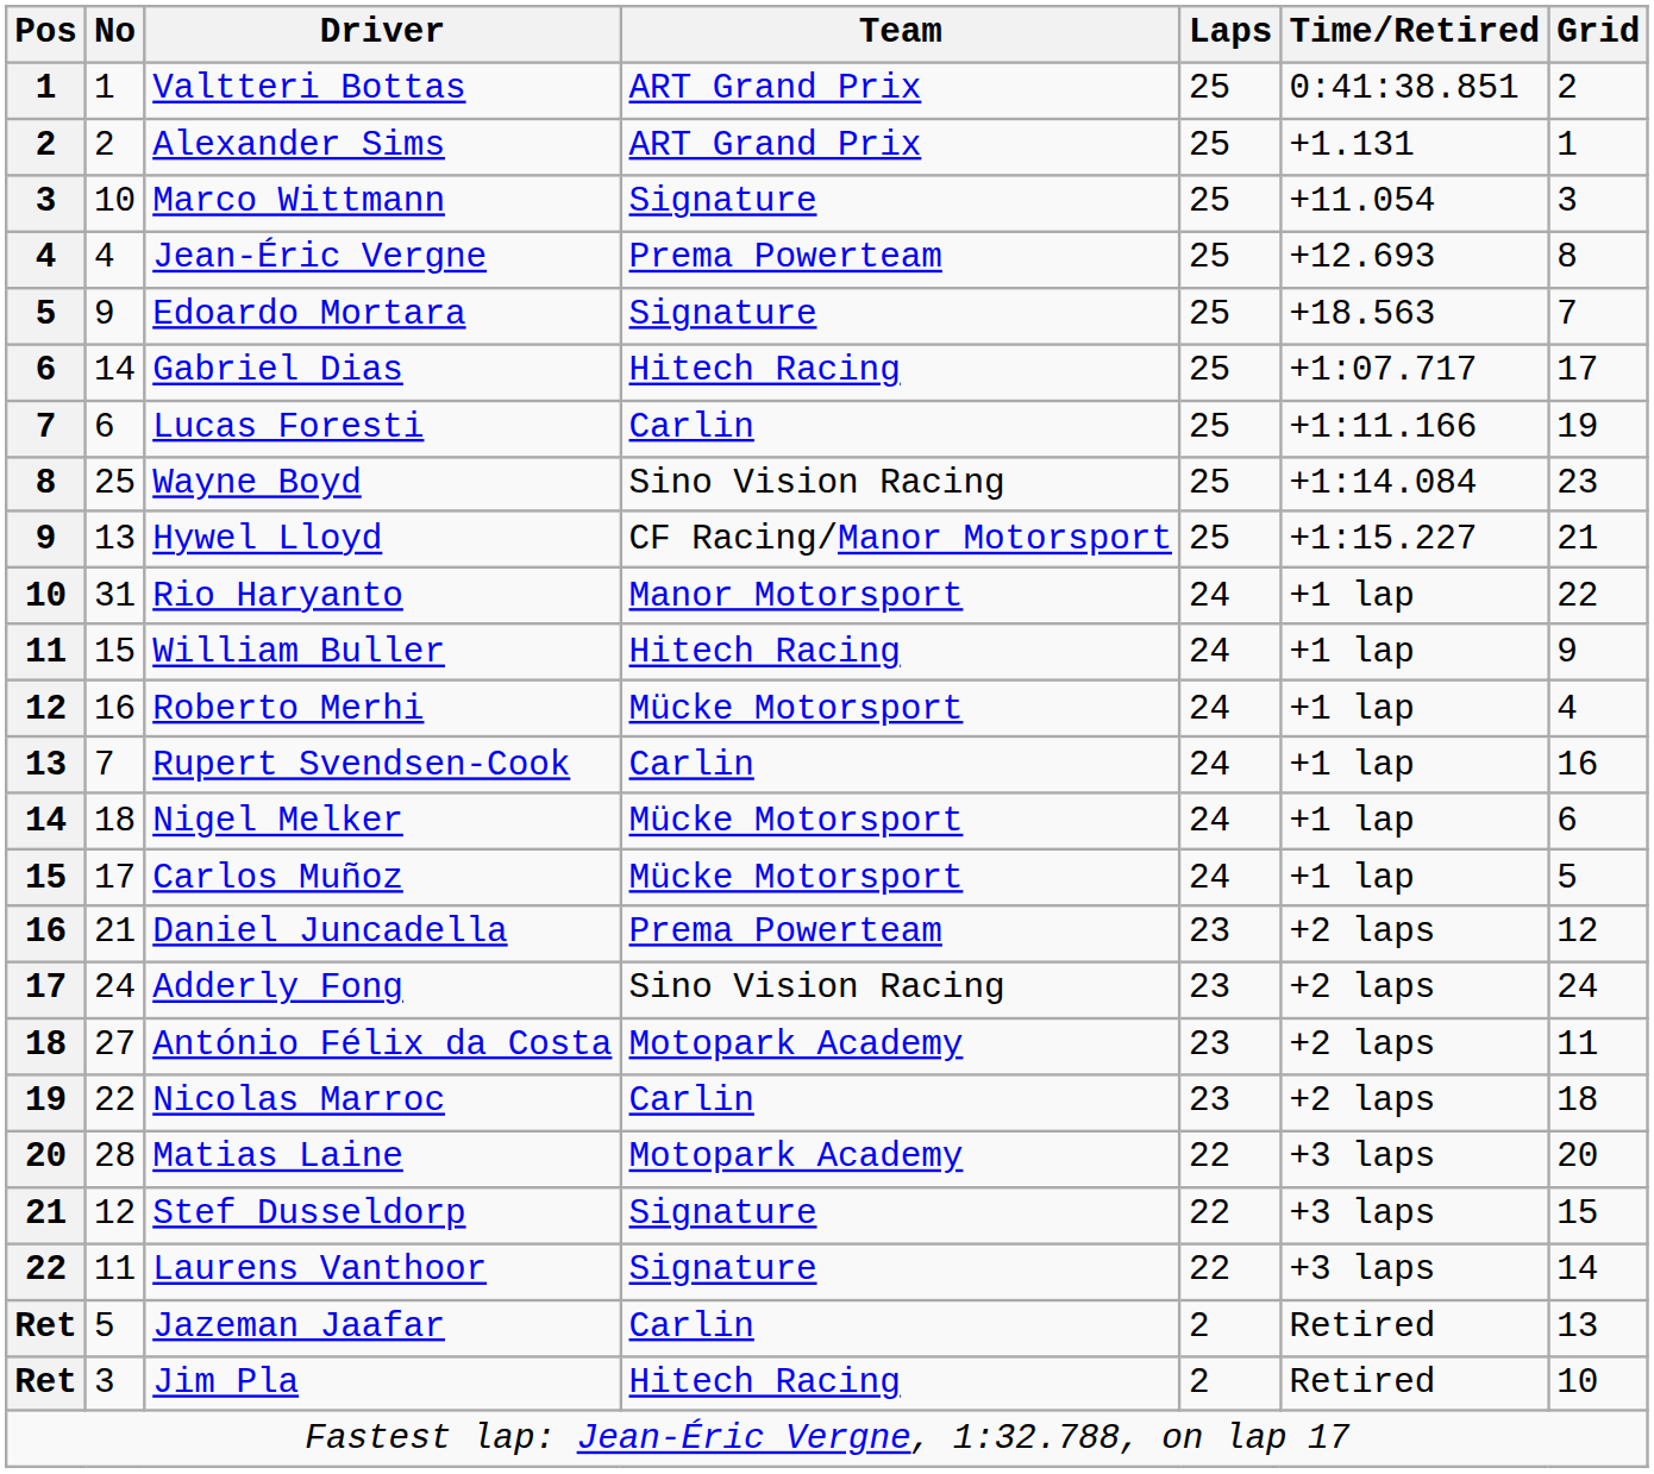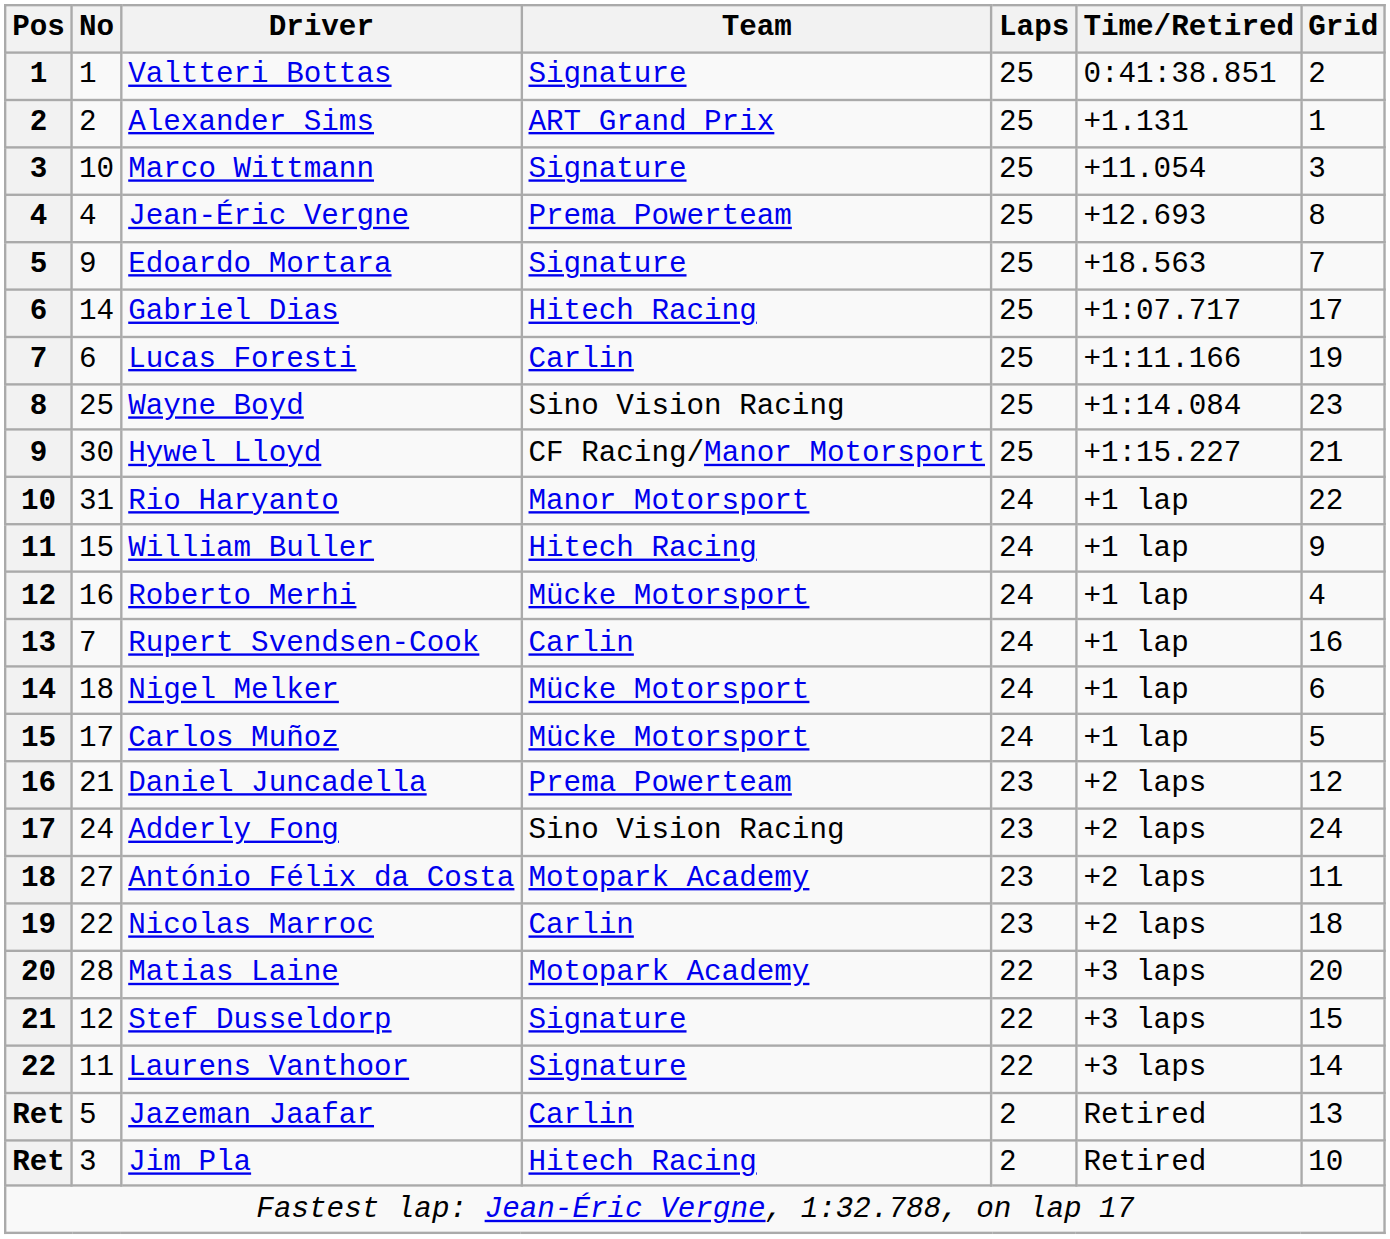Valtteri Bottas | Team: ART Grand Prix -> Signature
Hywel Lloyd | No: 13 -> 30
